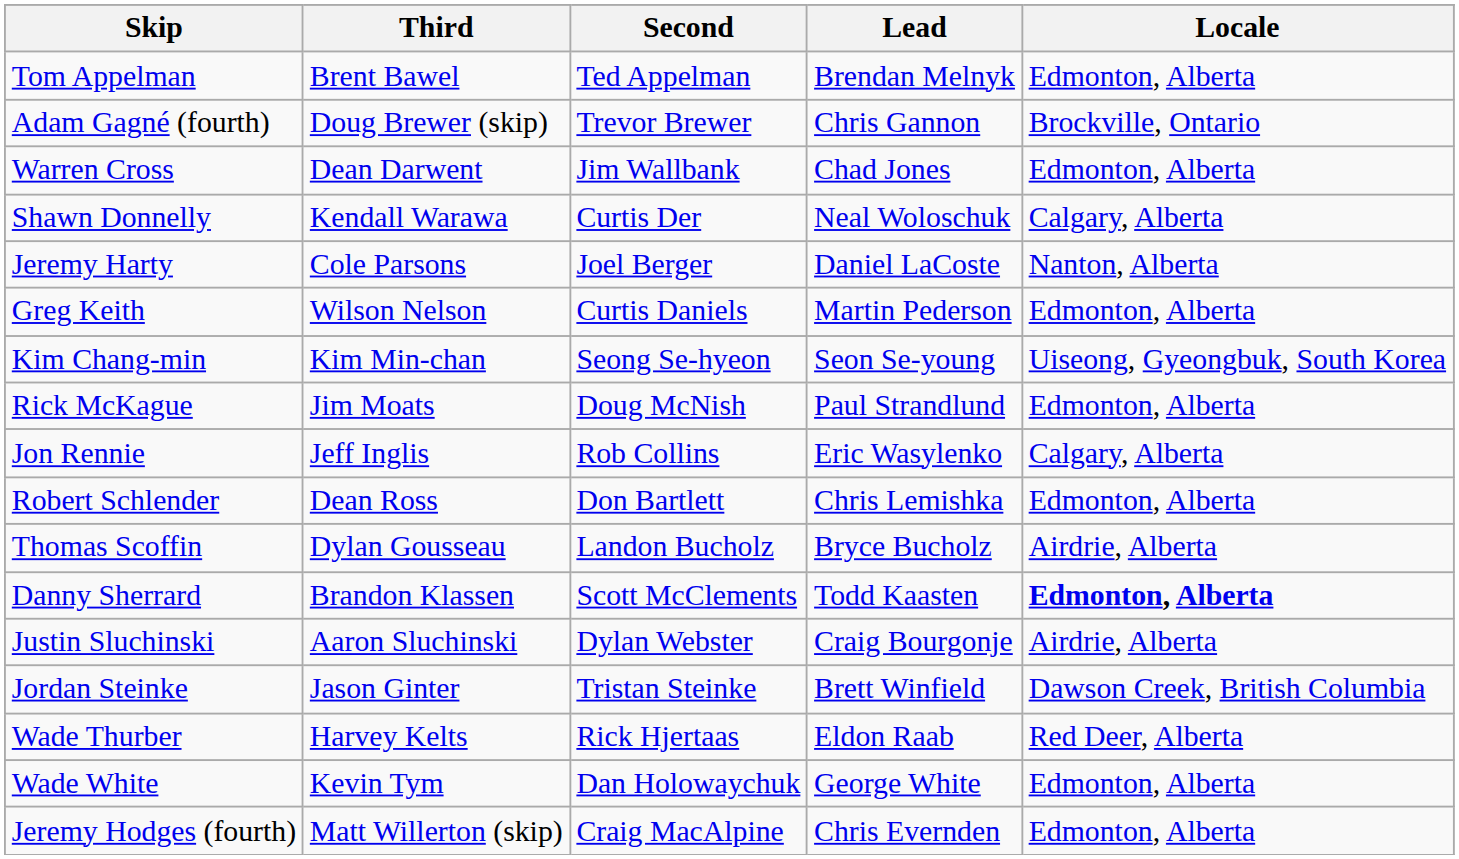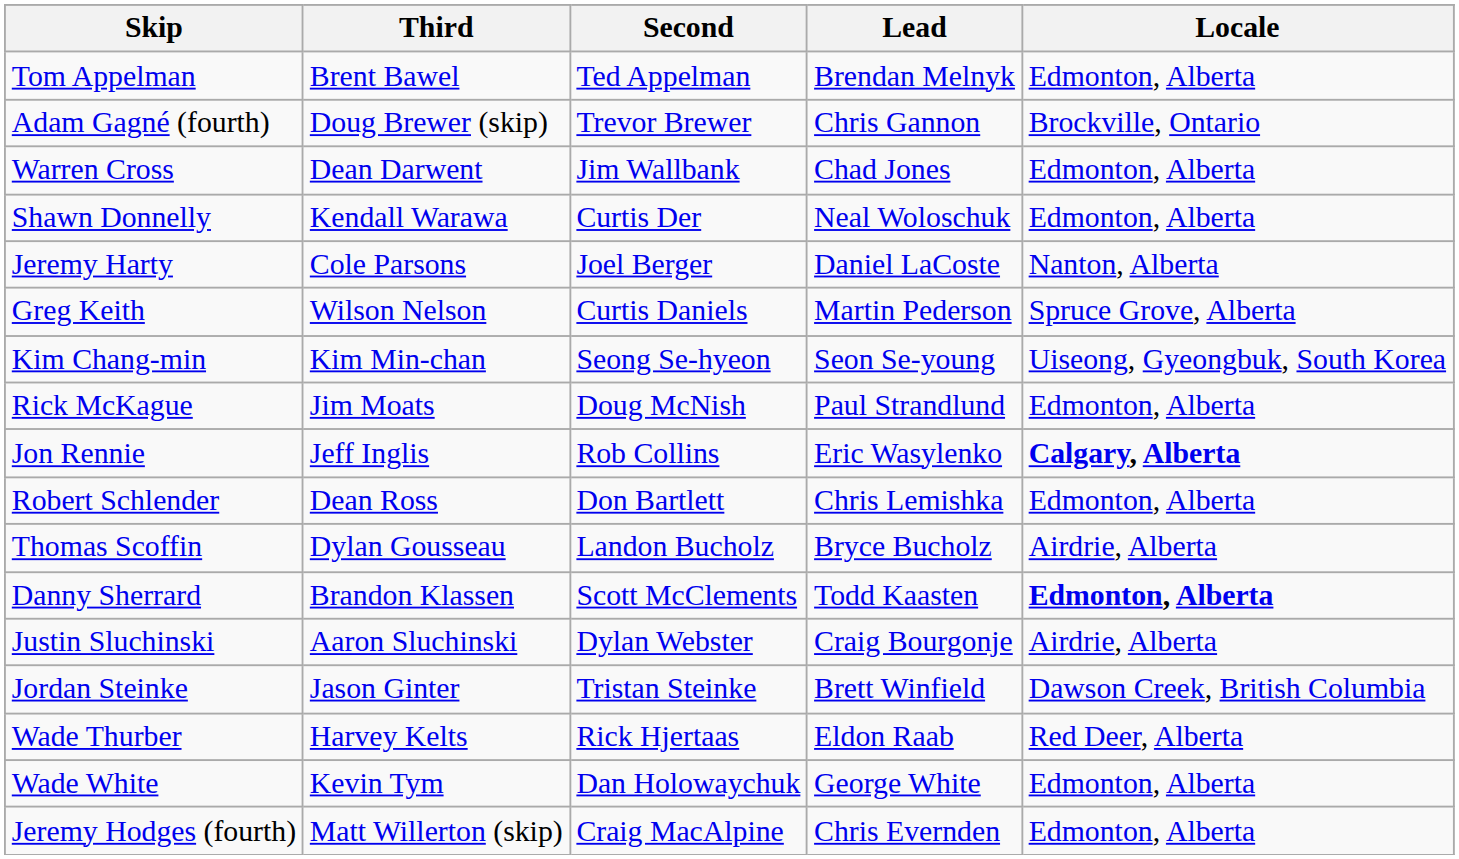Shawn Donnelly | Locale: Calgary, Alberta -> Edmonton, Alberta
Greg Keith | Locale: Edmonton, Alberta -> Spruce Grove, Alberta
Jon Rennie | Locale: normal -> bold
